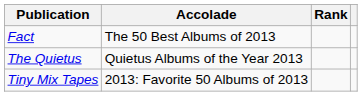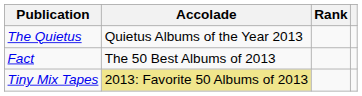rows swapped: Fact <-> The Quietus
Tiny Mix Tapes | Accolade: no background -> khaki background
